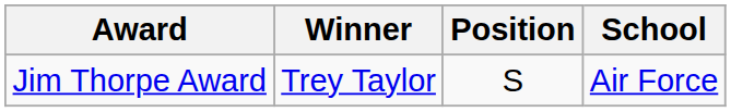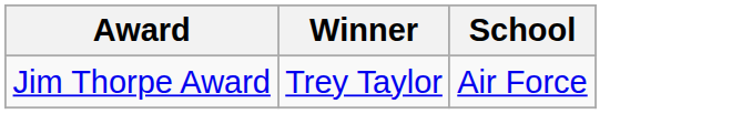- column: Position | S
